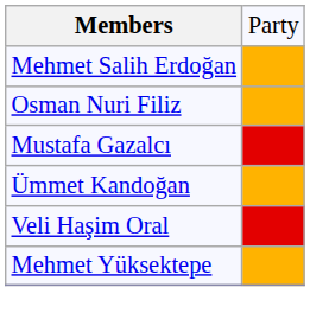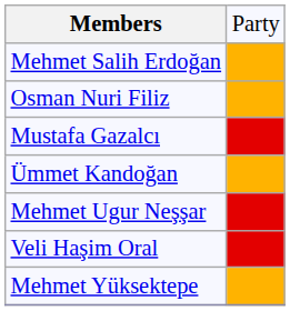+ row: Mehmet Ugur Neşşar
